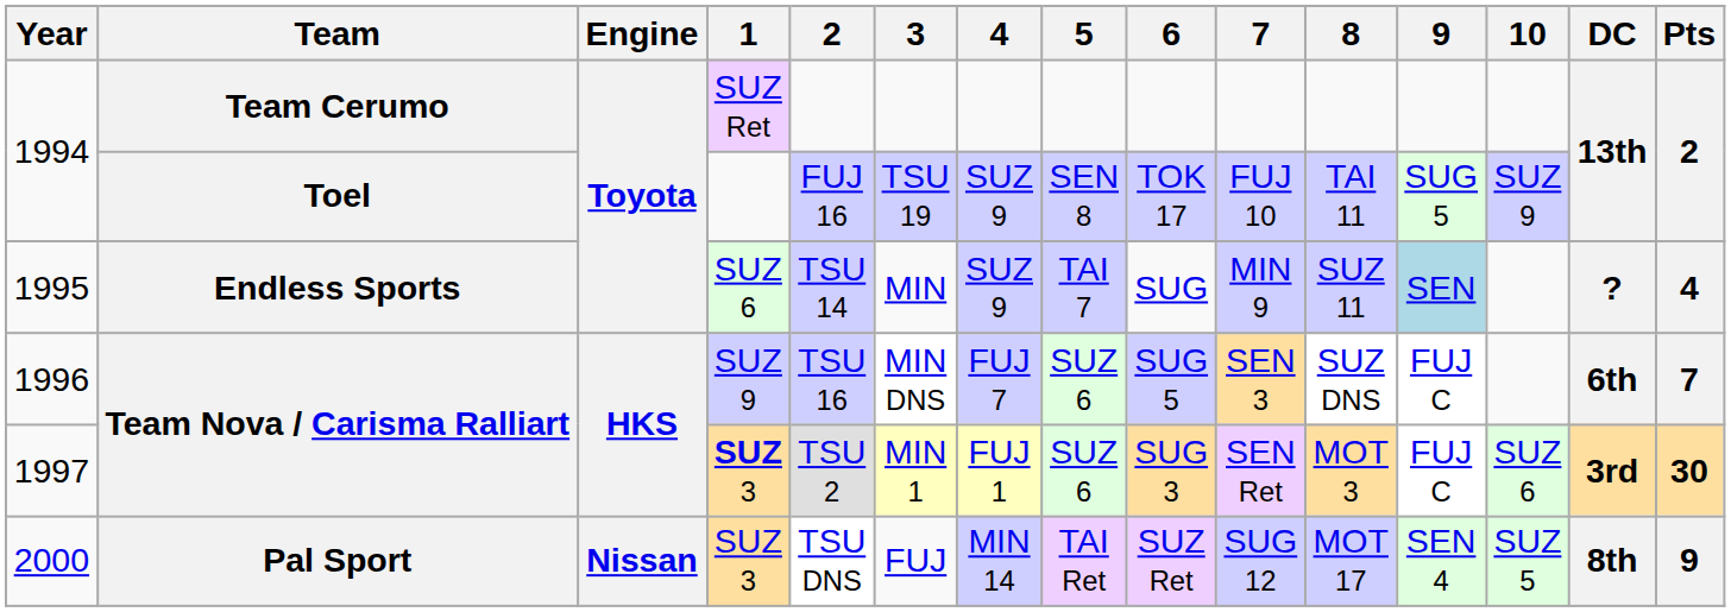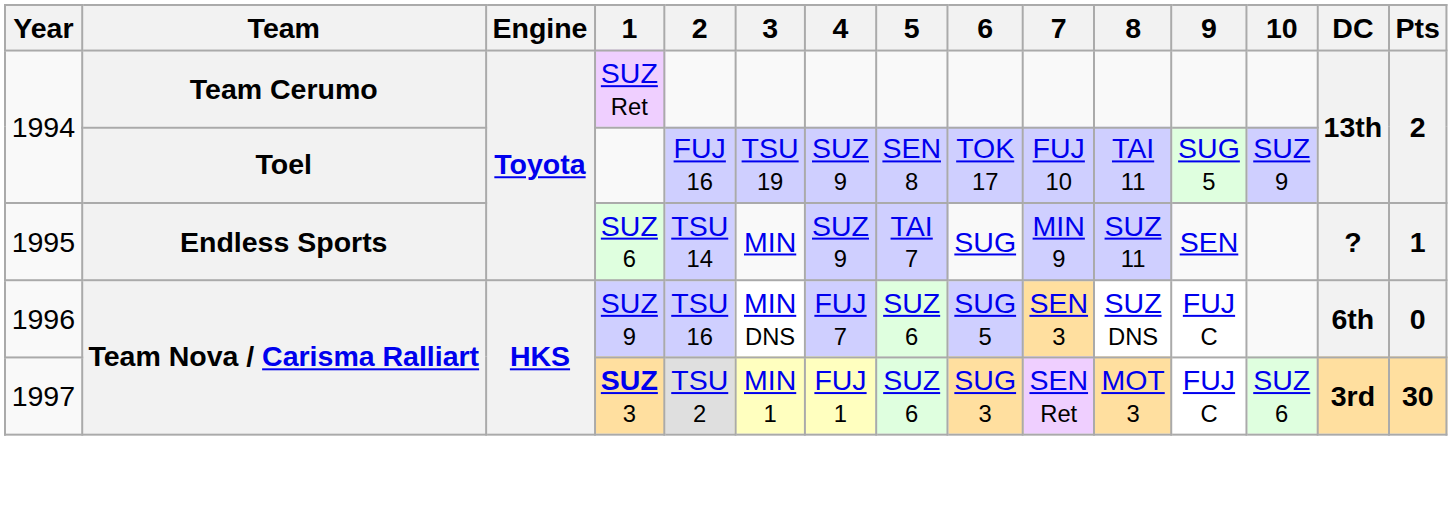1995 | 9: lightblue background -> no background
1995 | Pts: 4 -> 1
1996 | Pts: 7 -> 0
- row: 2000 | Pal Sport | Nissan | SUZ 3 | TSU DNS | FUJ | MIN 14 | TAI Ret | SUZ Ret | SUG 12 | MOT 17 | SEN 4 | SUZ 5 | 8th | 9
